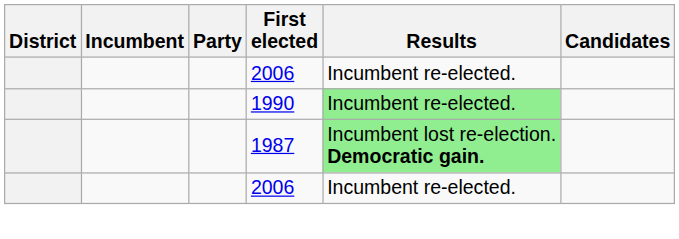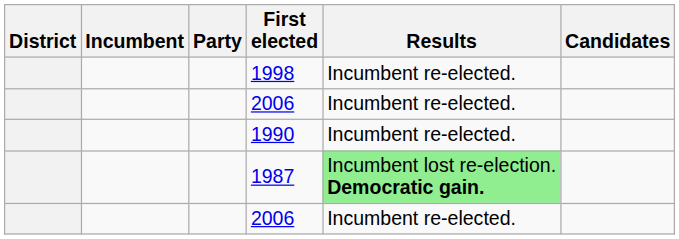+ row: 1998 | Incumbent re-elected.
1990 | Results: lightgreen background -> no background
